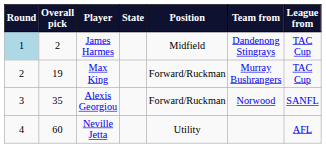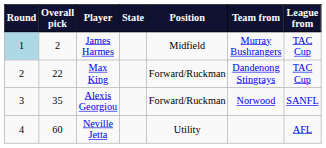James Harmes | Team from: Dandenong Stingrays -> Murray Bushrangers
Max King | Overall pick: 19 -> 22
Max King | Team from: Murray Bushrangers -> Dandenong Stingrays
